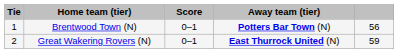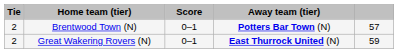Brentwood Town (N) | Tie: 1 -> 2
Brentwood Town (N) | column 5: 56 -> 57
